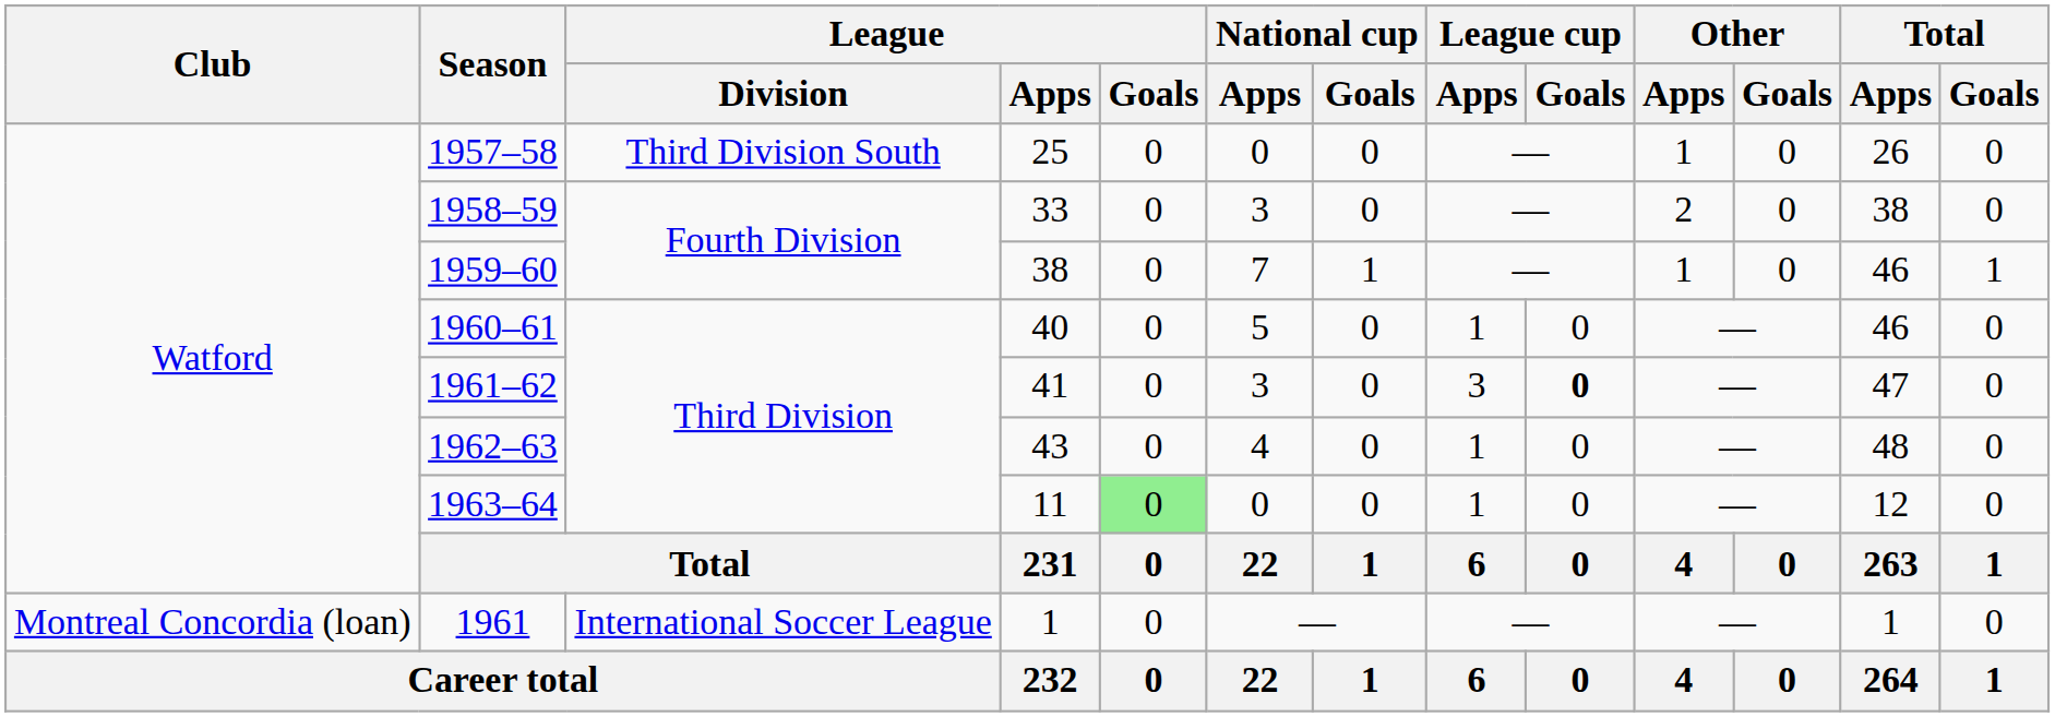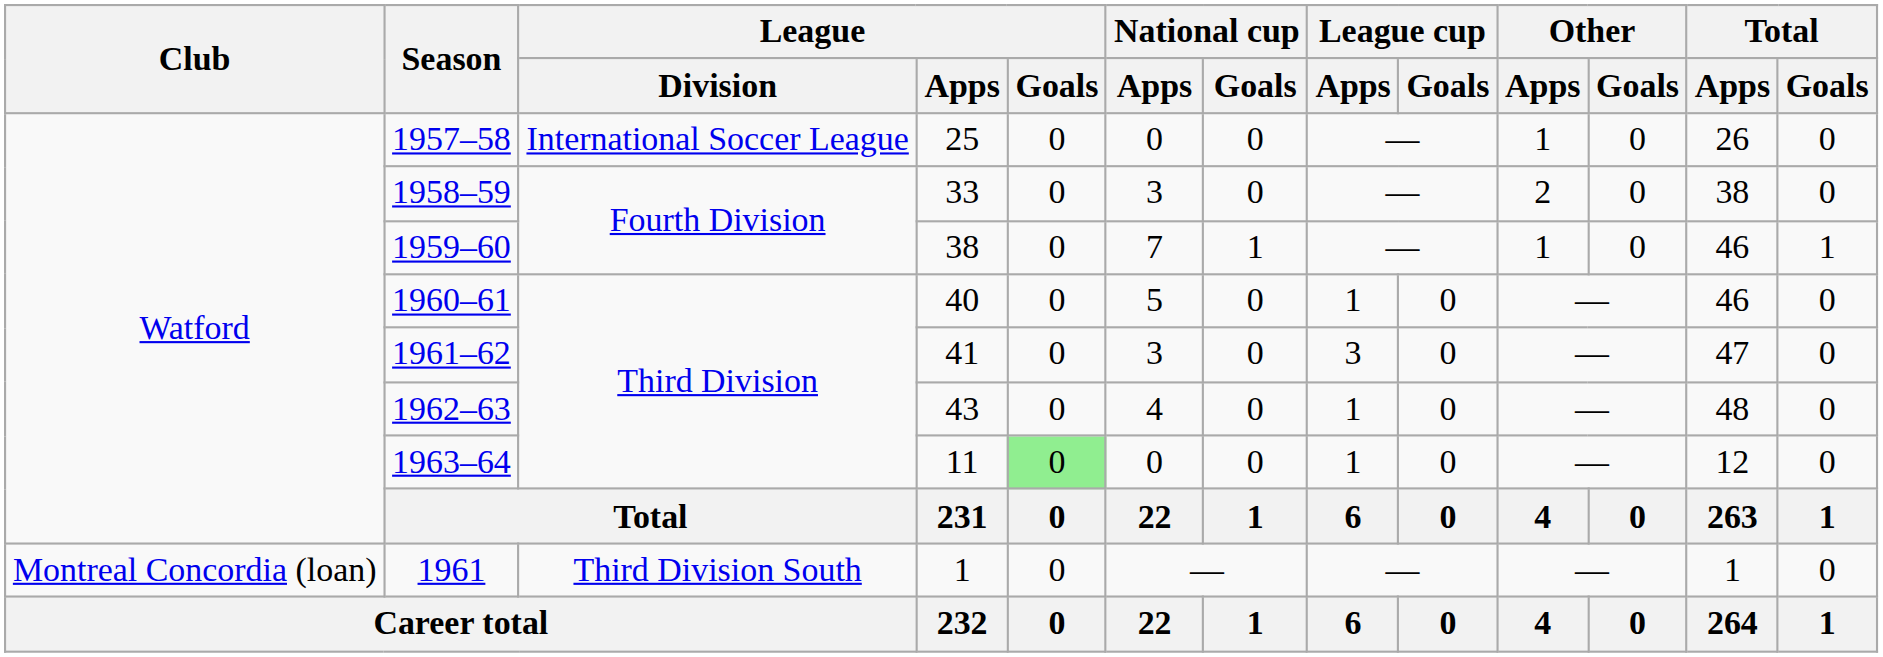1957–58 | League / Division: Third Division South -> International Soccer League
1961–62 | League cup / Goals: bold -> normal
1961 | League / Division: International Soccer League -> Third Division South
